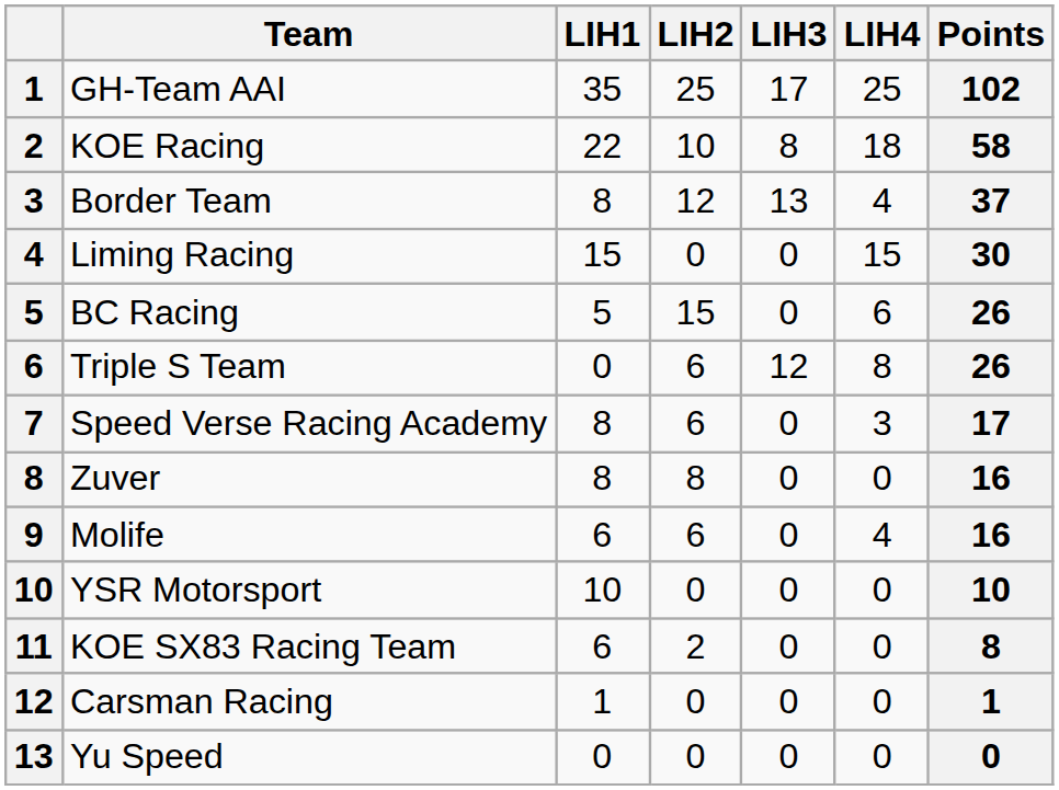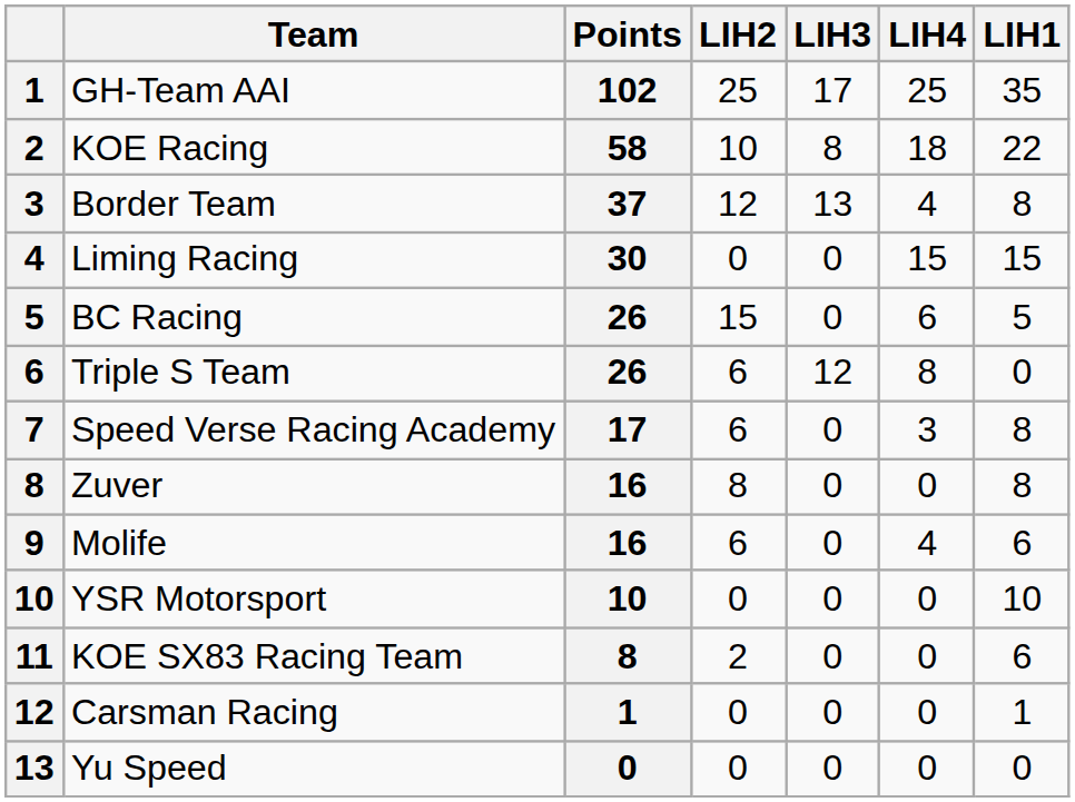columns swapped: LIH1 <-> Points
